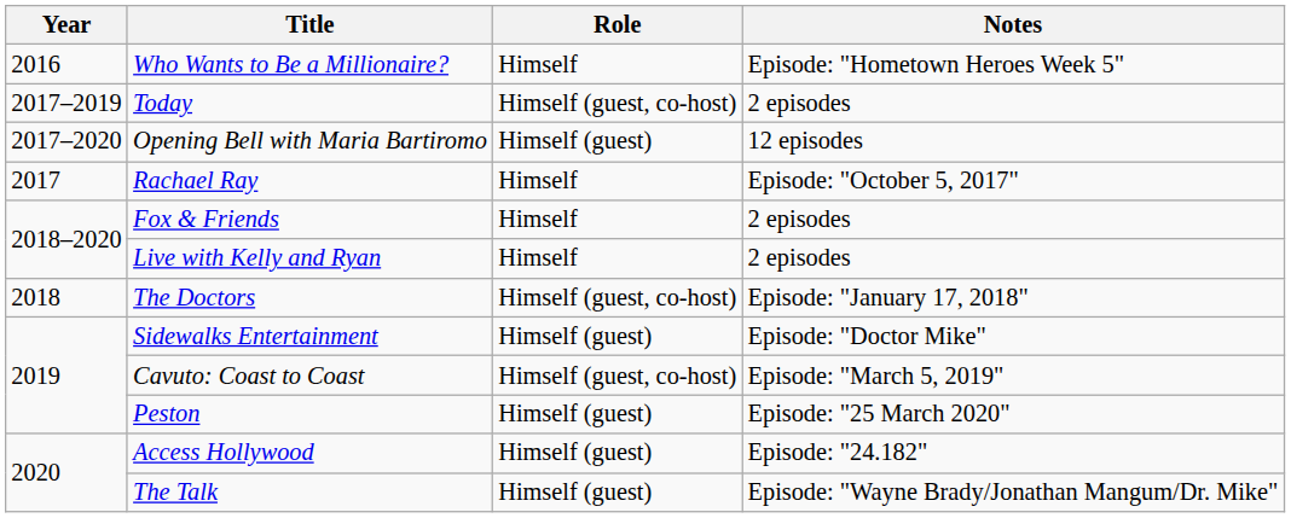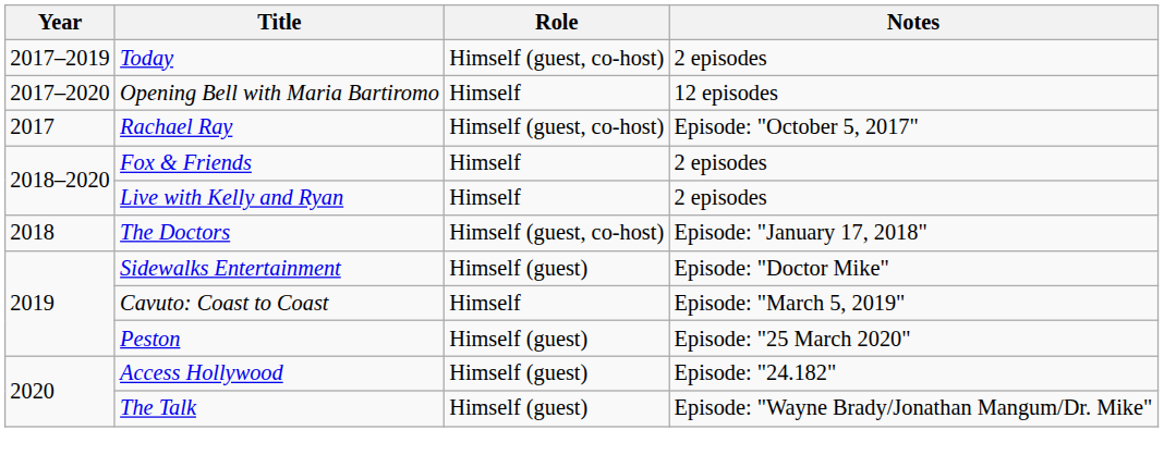- row: 2016 | Who Wants to Be a Millionaire? | Himself | Episode: "Hometown Heroes Week 5"
Opening Bell with Maria Bartiromo | Role: Himself (guest) -> Himself
Rachael Ray | Role: Himself -> Himself (guest, co-host)
Cavuto: Coast to Coast | Role: Himself (guest, co-host) -> Himself
